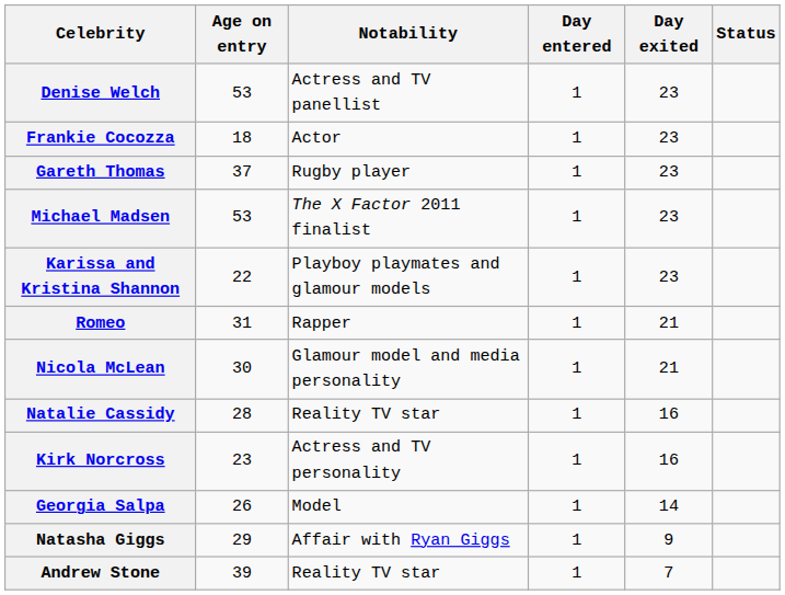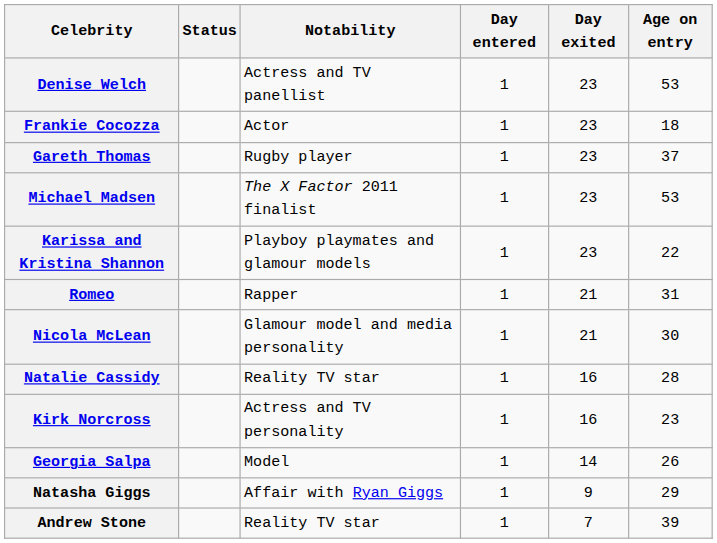columns swapped: Age on entry <-> Status
